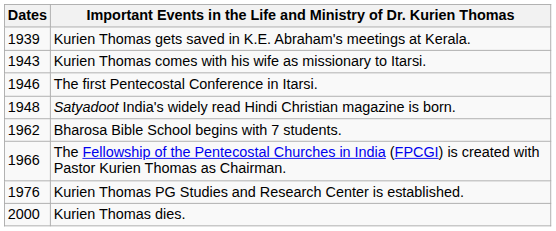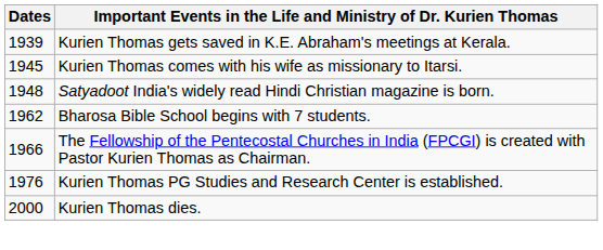Kurien Thomas comes with his wife as missionary to Itarsi. | Dates: 1943 -> 1945
- row: 1946 | The first Pentecostal Conference in Itarsi.
